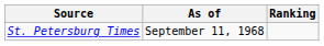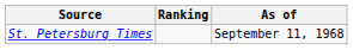columns swapped: Ranking <-> As of
